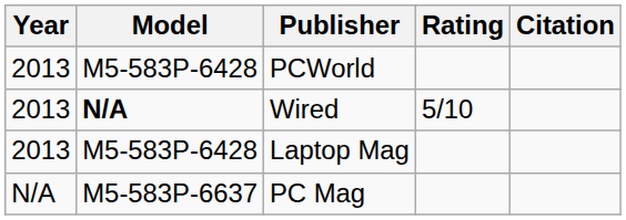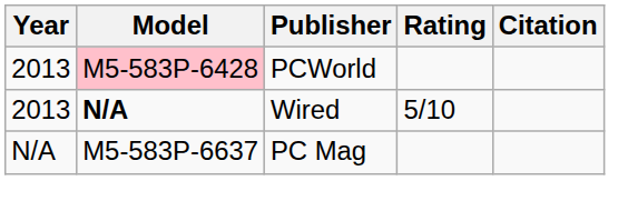PCWorld | Model: no background -> pink background
- row: 2013 | M5-583P-6428 | Laptop Mag
